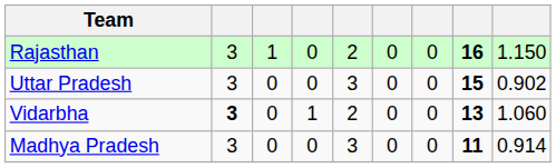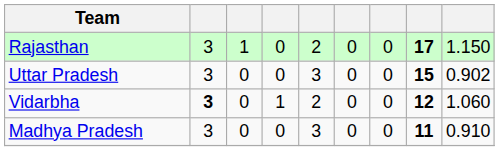Rajasthan | column 8: 16 -> 17
Vidarbha | column 8: 13 -> 12
Madhya Pradesh | column 9: 0.914 -> 0.910
